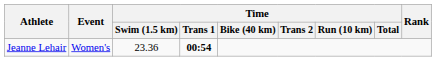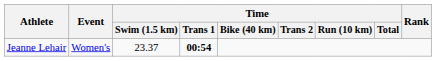Jeanne Lehair | Time / Swim (1.5 km): 23.36 -> 23.37
